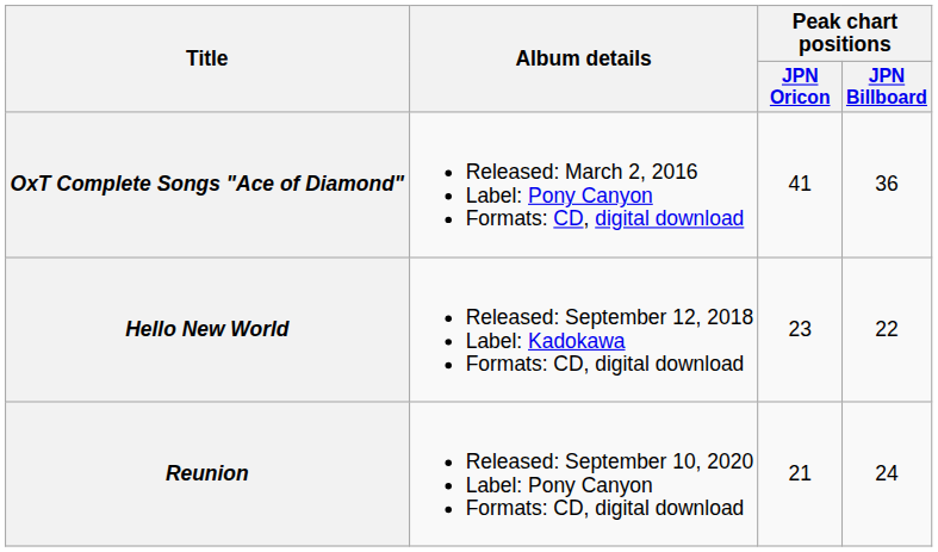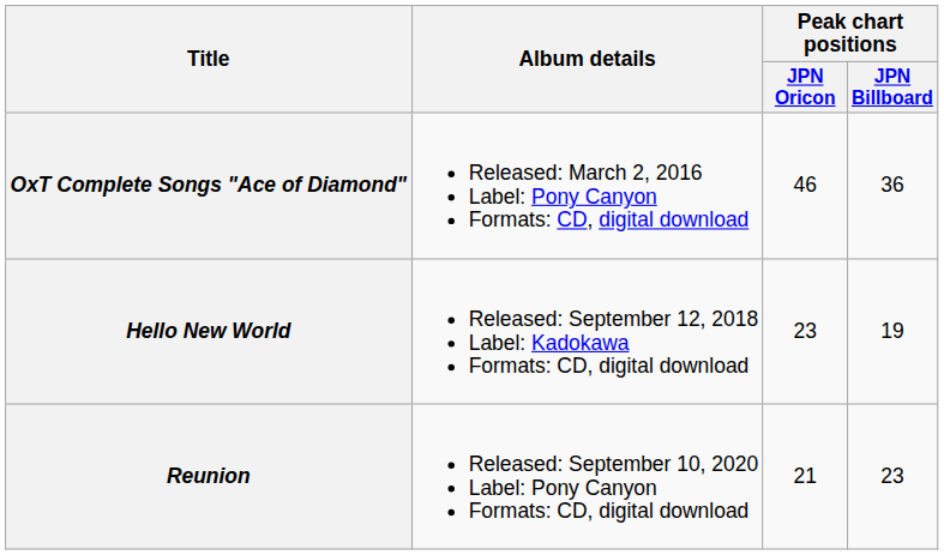OxT Complete Songs "Ace of Diamond" | Peak chart positions / JPN Oricon: 41 -> 46
Hello New World | Peak chart positions / JPN Billboard: 22 -> 19
Reunion | Peak chart positions / JPN Billboard: 24 -> 23
